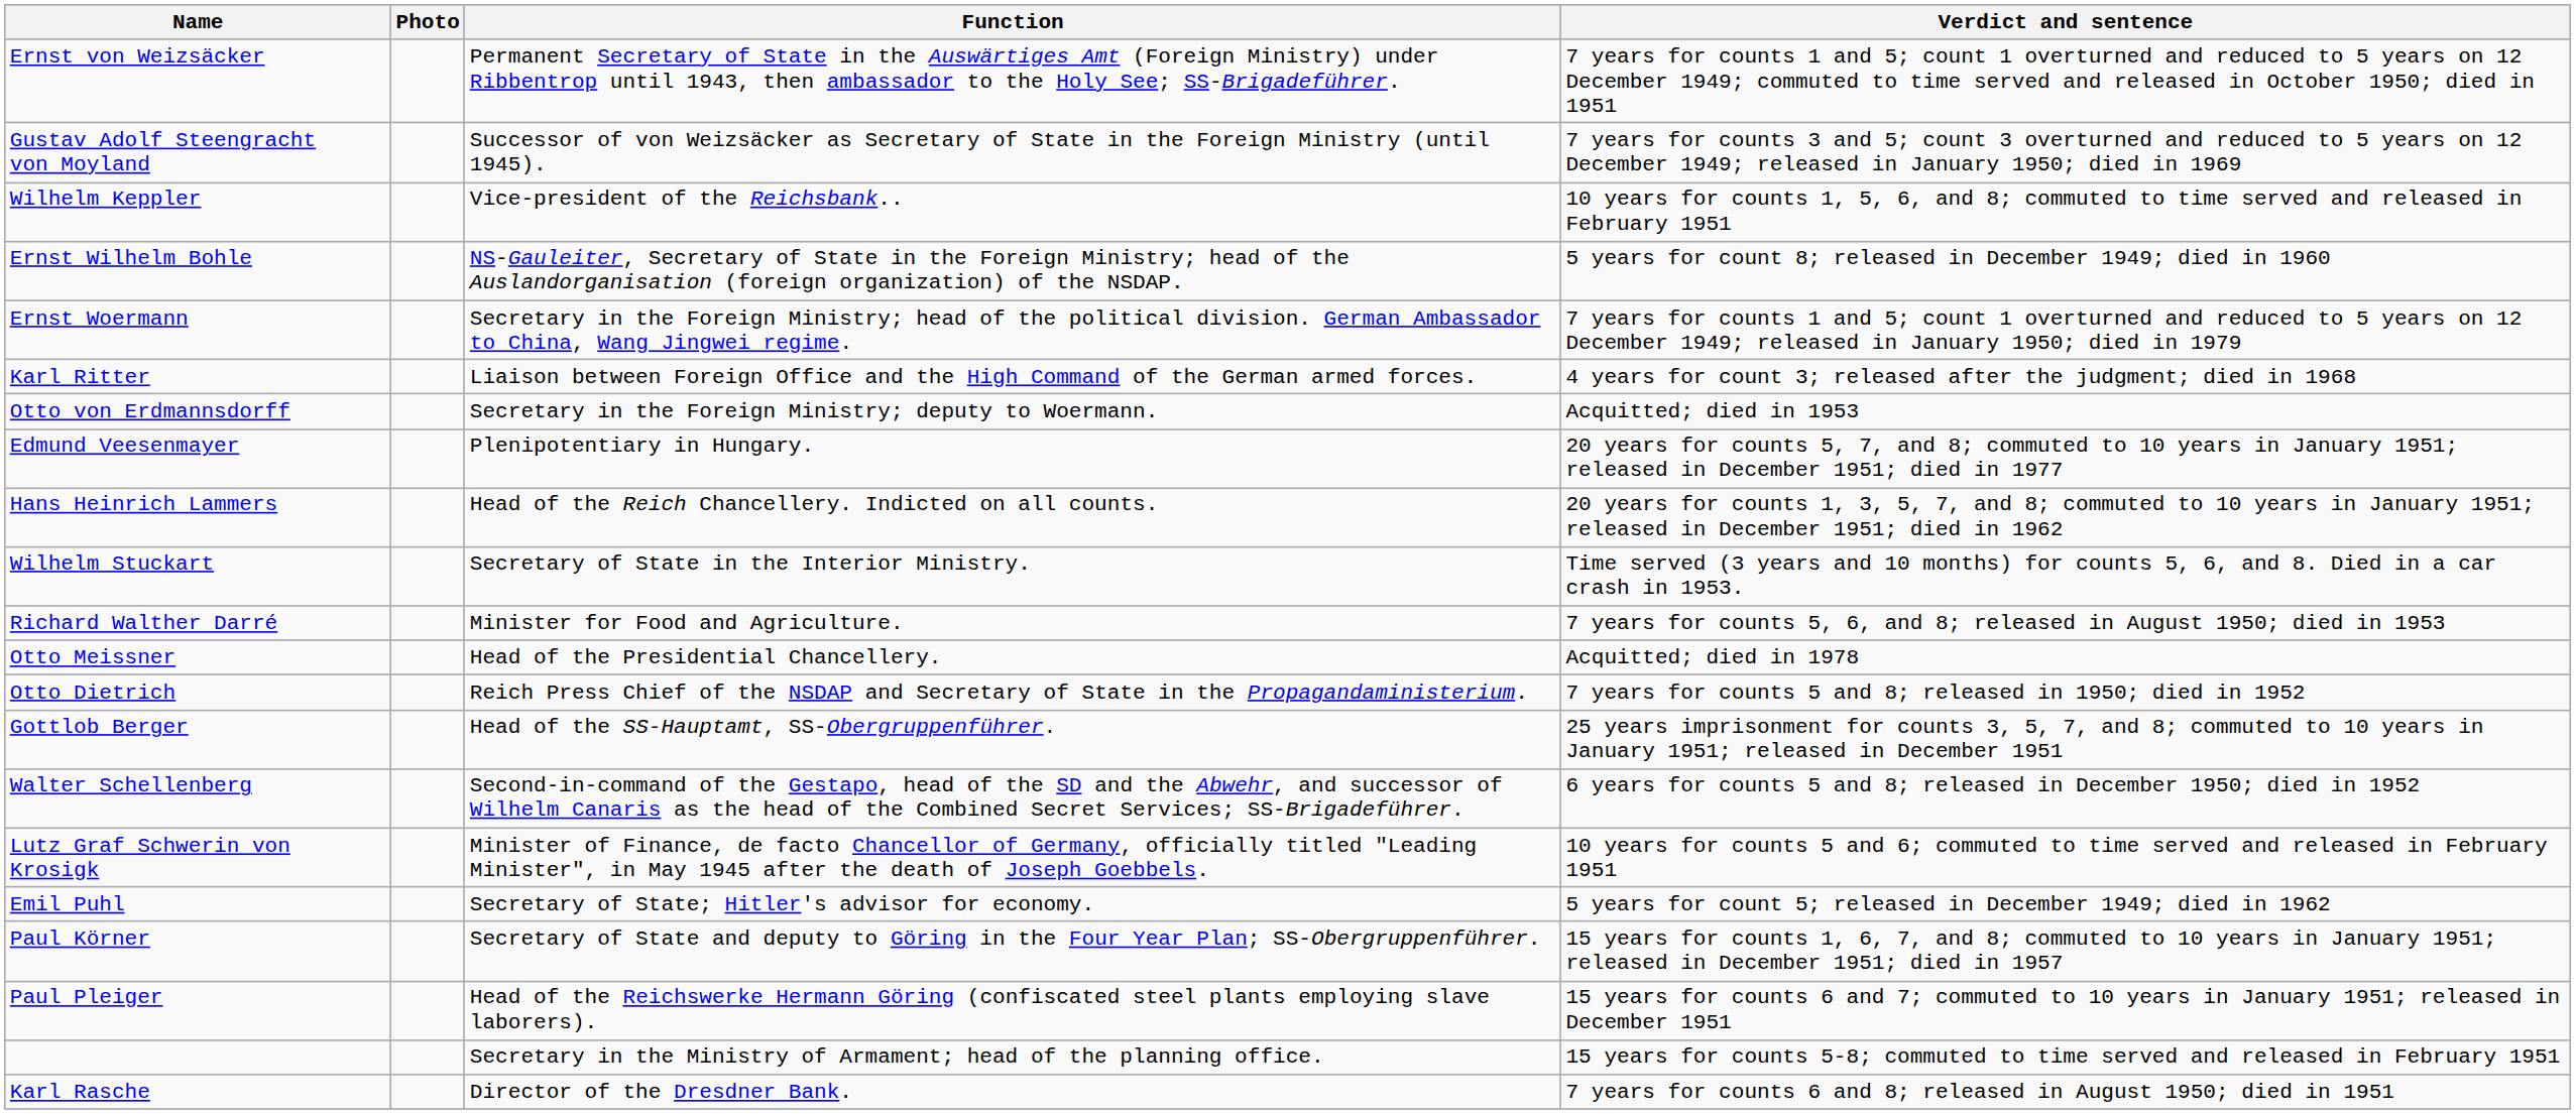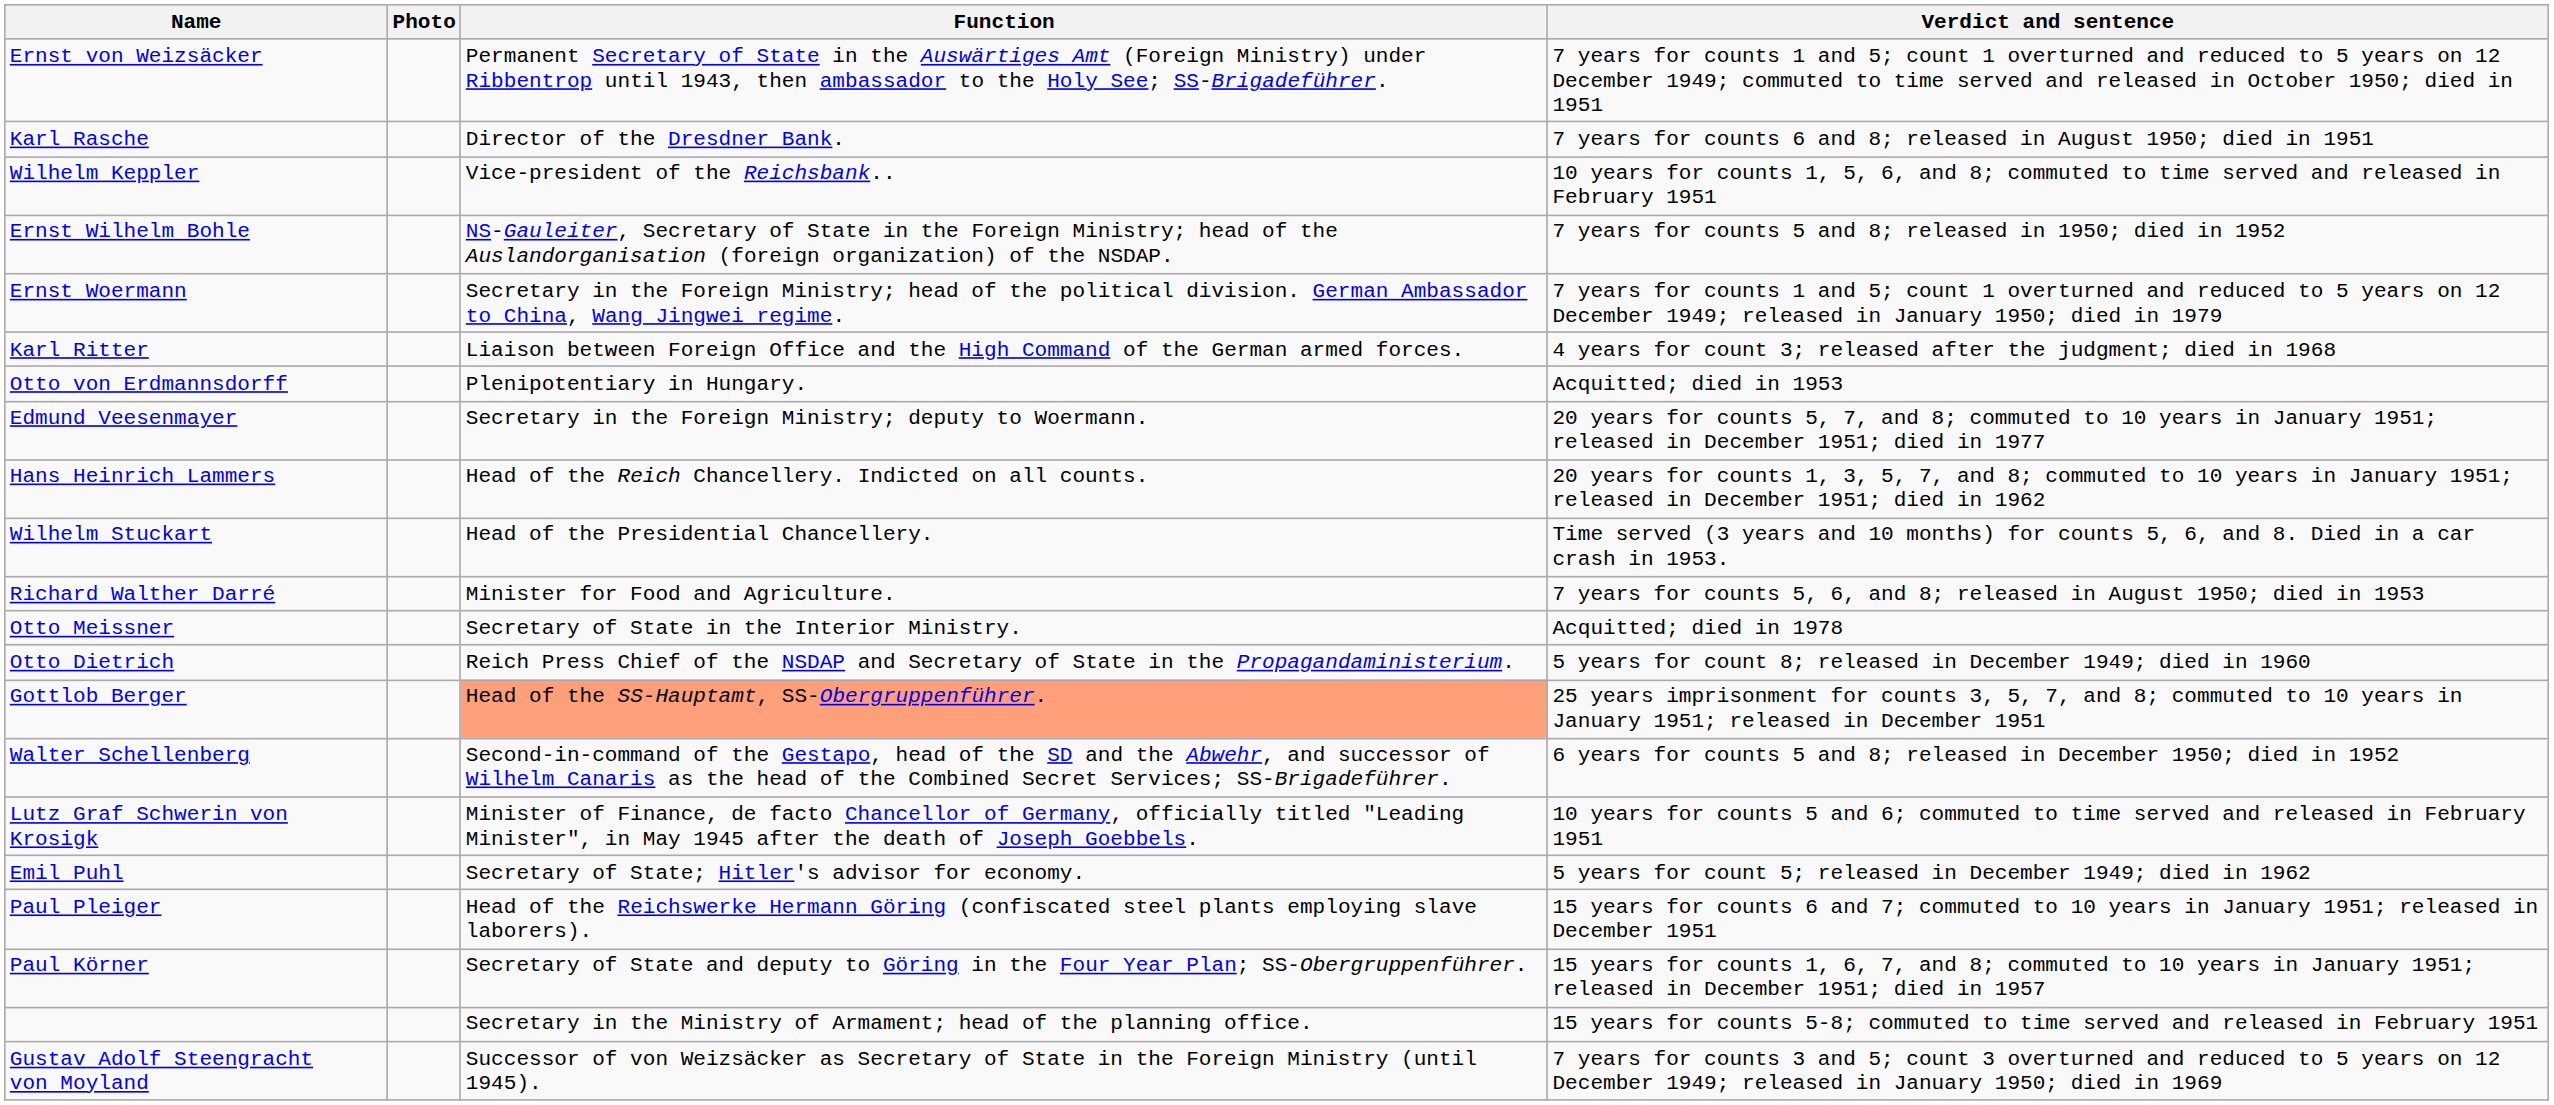rows swapped: Gustav Adolf Steengracht von Moyland <-> Karl Rasche
Ernst Wilhelm Bohle | Verdict and sentence: 5 years for count 8; released in December 1949; died in 1960 -> 7 years for counts 5 and 8; released in 1950; died in 1952
Otto von Erdmannsdorff | Function: Secretary in the Foreign Ministry; deputy to Woermann. -> Plenipotentiary in Hungary.
Edmund Veesenmayer | Function: Plenipotentiary in Hungary. -> Secretary in the Foreign Ministry; deputy to Woermann.
Wilhelm Stuckart | Function: Secretary of State in the Interior Ministry. -> Head of the Presidential Chancellery.
Otto Meissner | Function: Head of the Presidential Chancellery. -> Secretary of State in the Interior Ministry.
Otto Dietrich | Verdict and sentence: 7 years for counts 5 and 8; released in 1950; died in 1952 -> 5 years for count 8; released in December 1949; died in 1960
Gottlob Berger | Function: no background -> lightsalmon background
rows swapped: Paul Körner <-> Paul Pleiger
